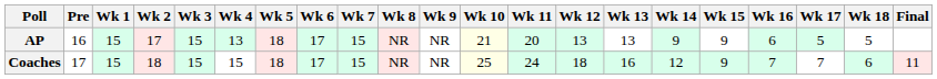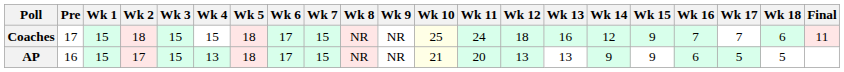rows swapped: AP <-> Coaches
